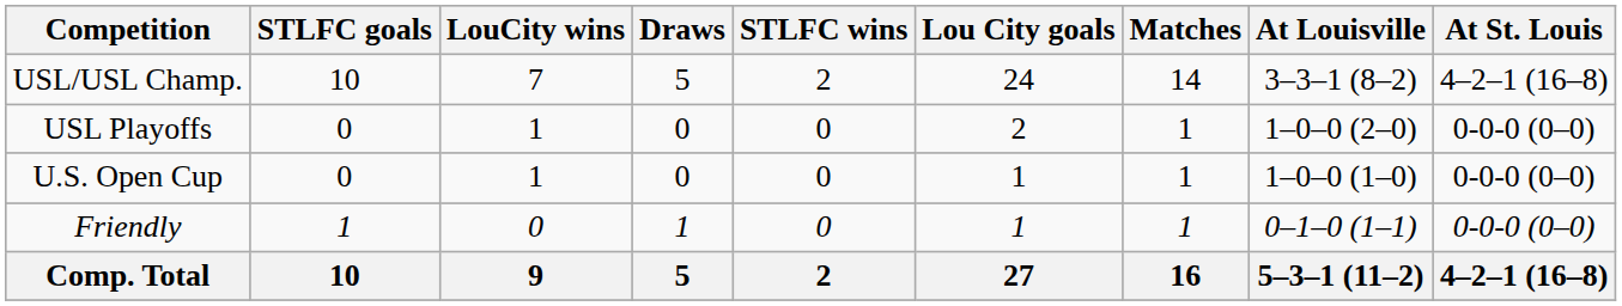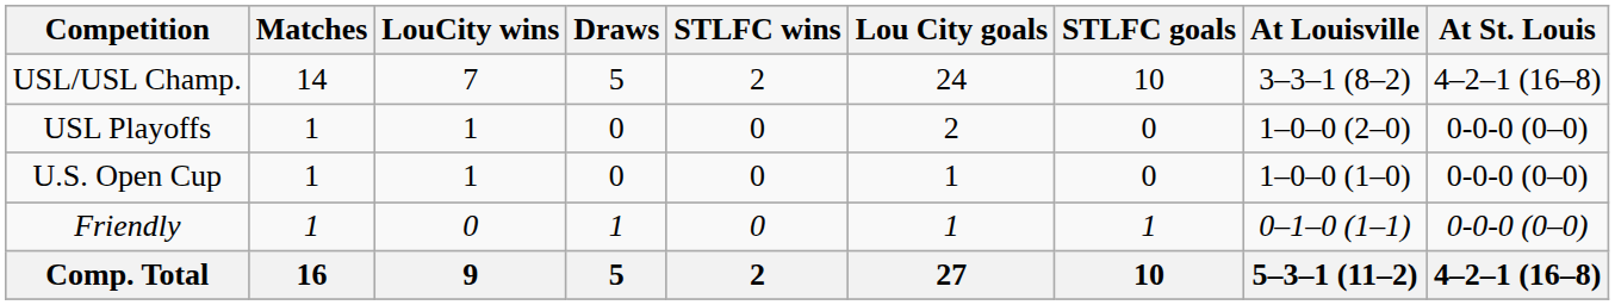columns swapped: Matches <-> STLFC goals
